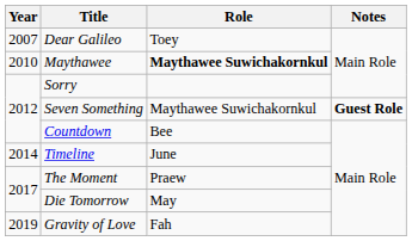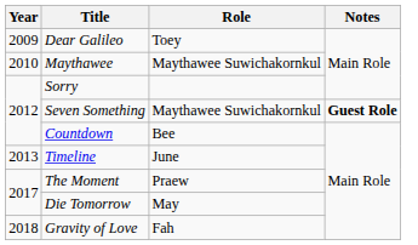Dear Galileo | Year: 2007 -> 2009
Maythawee | Role: bold -> normal
Timeline | Year: 2014 -> 2013
Gravity of Love | Year: 2019 -> 2018
